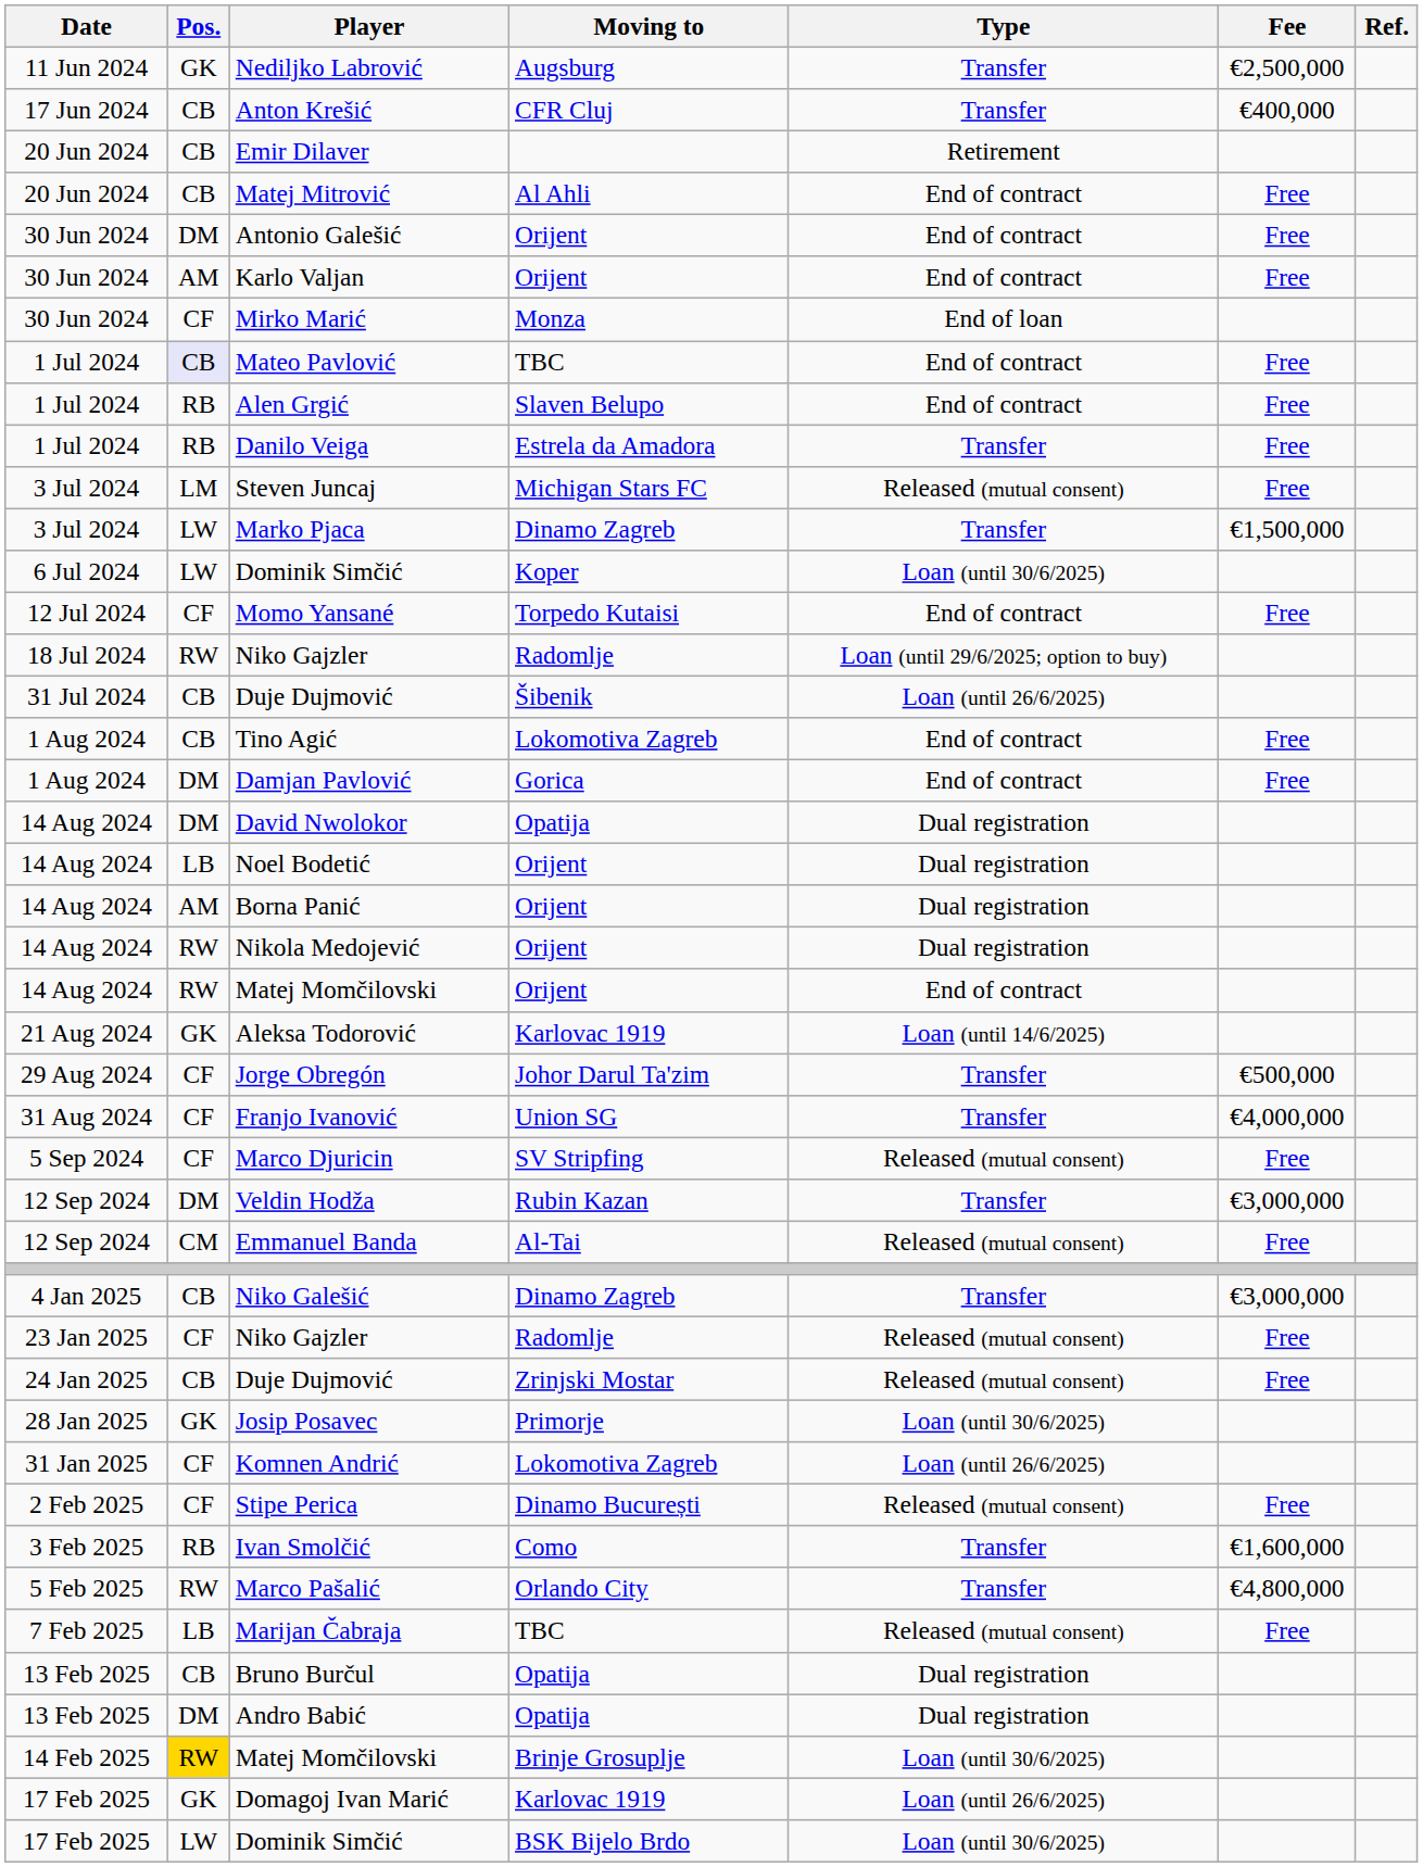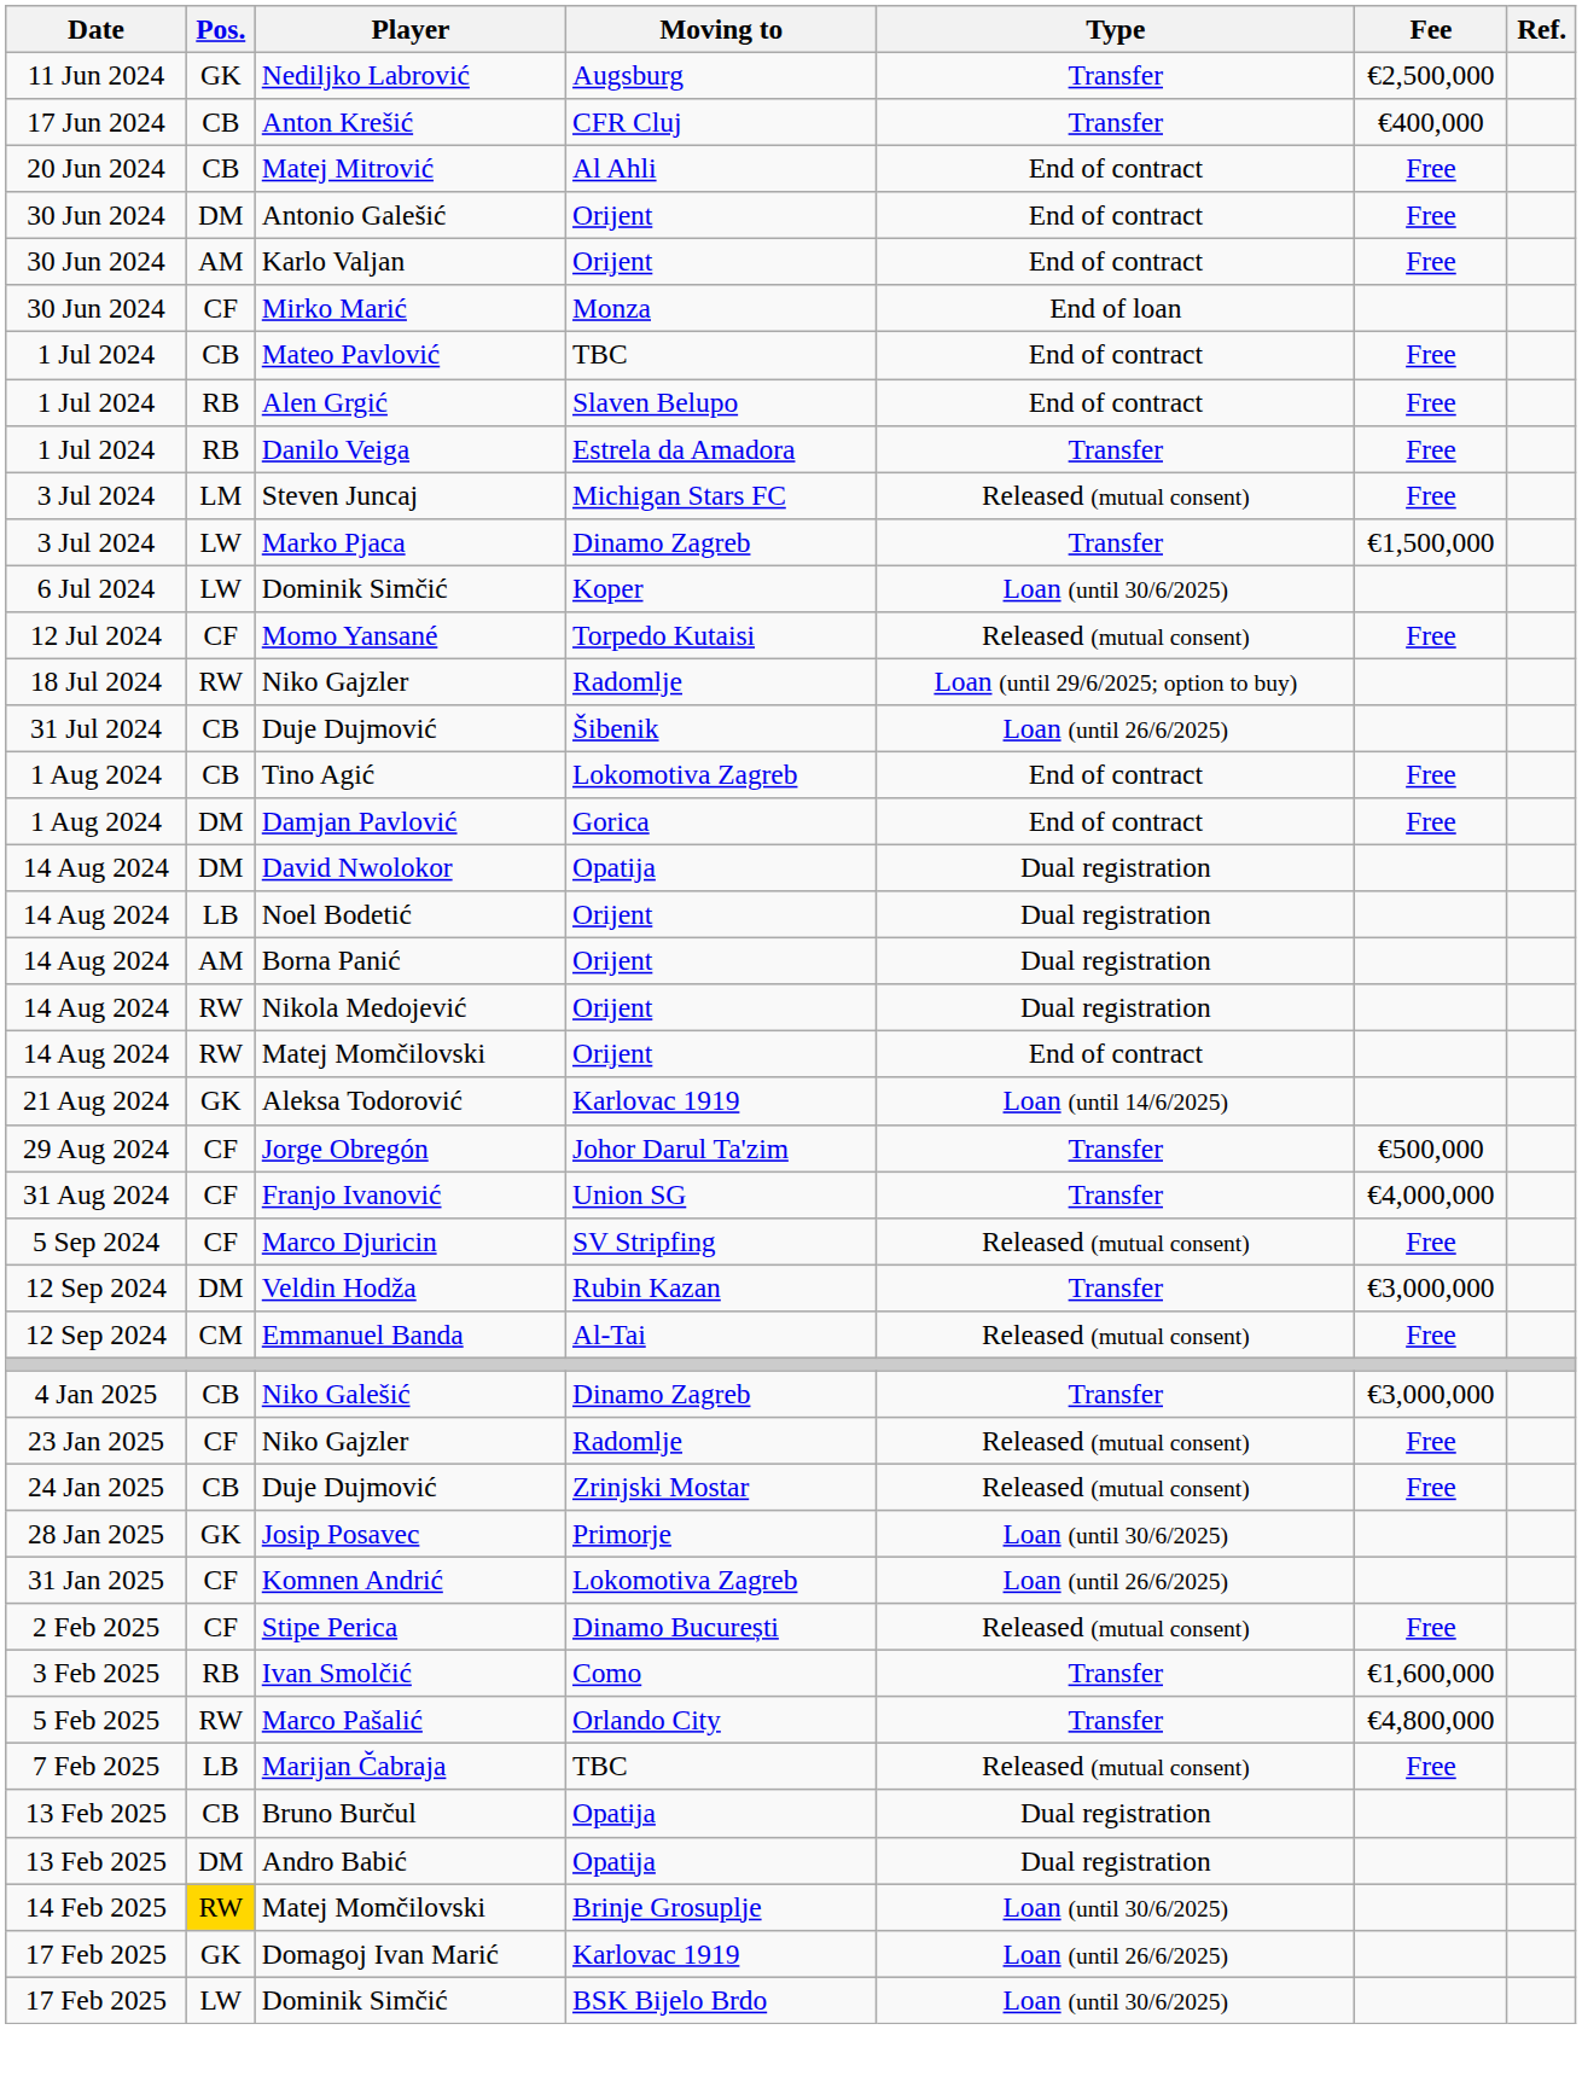- row: 20 Jun 2024 | CB | Emir Dilaver | Retirement
Mateo Pavlović | Pos.: lavender background -> no background
Momo Yansané | Type: End of contract -> Released (mutual consent)
